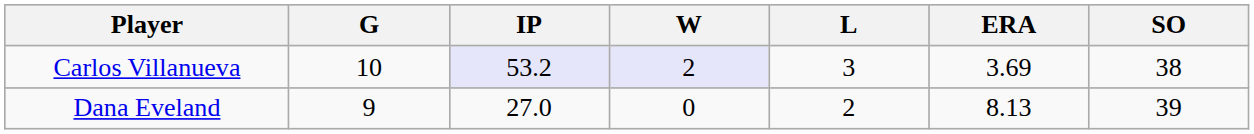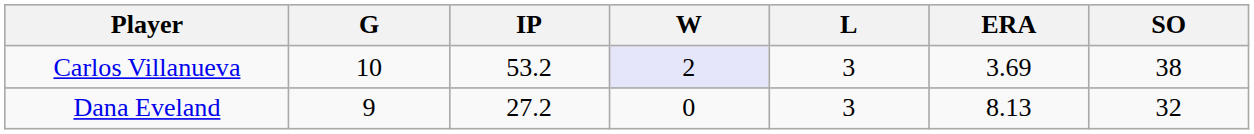Carlos Villanueva | IP: lavender background -> no background
Dana Eveland | IP: 27.0 -> 27.2
Dana Eveland | L: 2 -> 3
Dana Eveland | SO: 39 -> 32
